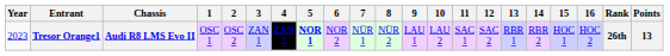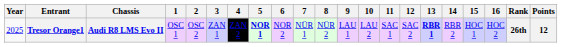Tresor Orange1 | Year: 2023 -> 2025
Tresor Orange1 | 13: normal -> bold
Tresor Orange1 | Points: 13 -> 12
